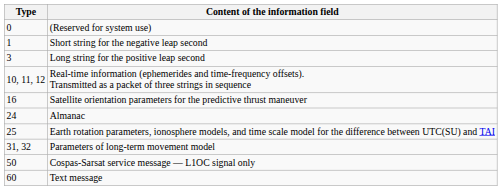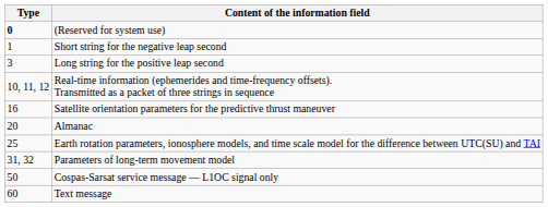(Reserved for system use) | Type: normal -> bold
Almanac | Type: 24 -> 20
